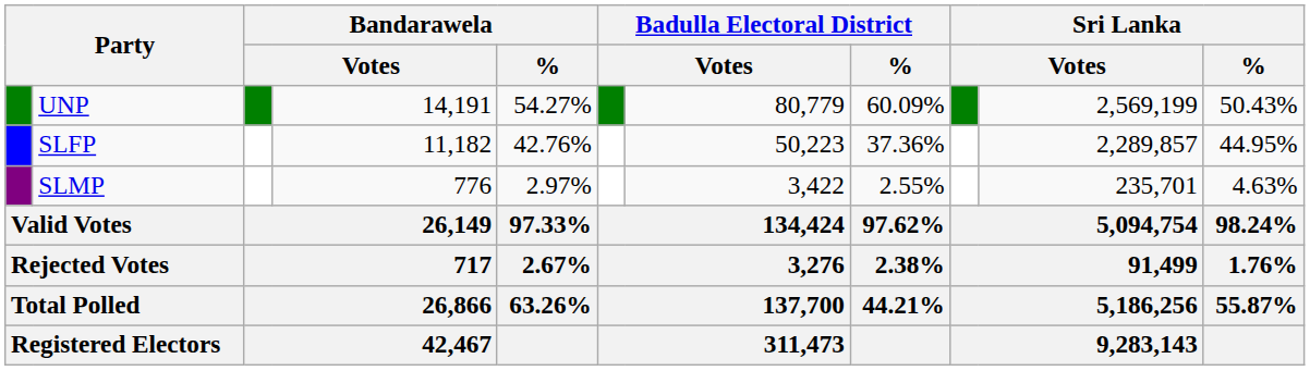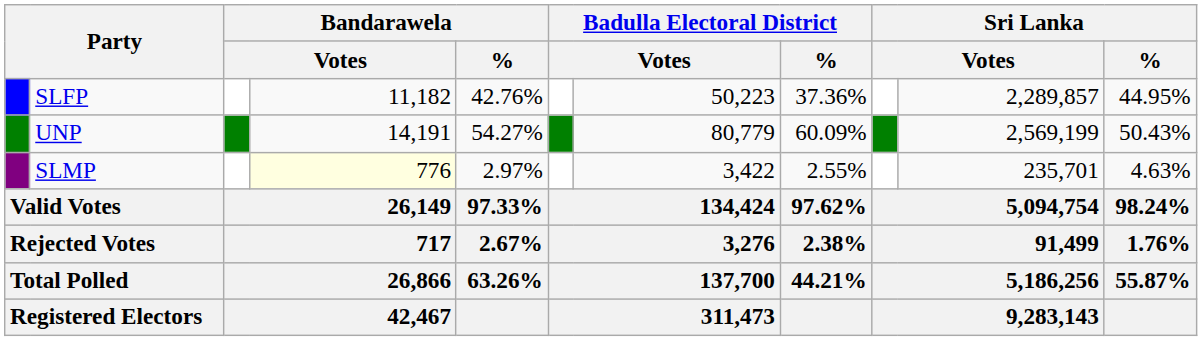rows swapped: UNP <-> SLFP
SLMP | column 4: no background -> lightyellow background
